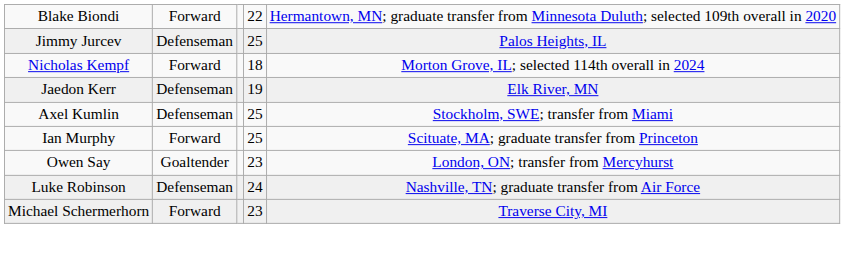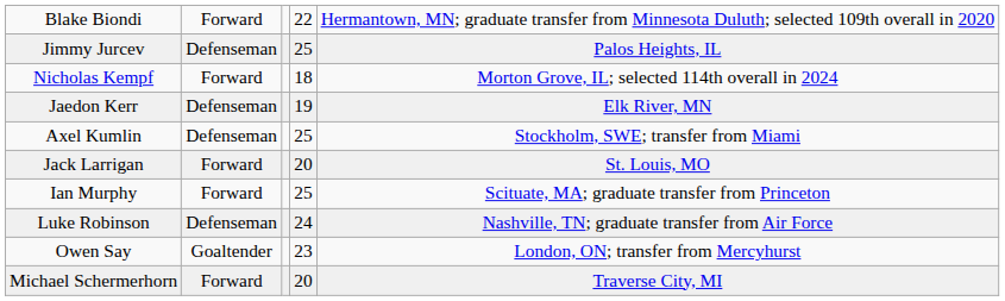+ row: Jack Larrigan | Forward | 20 | St. Louis, MO
rows swapped: Luke Robinson <-> Owen Say
Michael Schermerhorn | column 4: 23 -> 20
